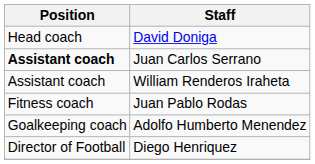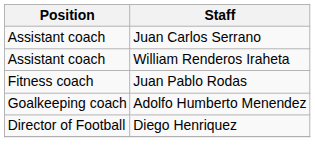- row: Head coach | David Doniga
Juan Carlos Serrano | Position: bold -> normal
